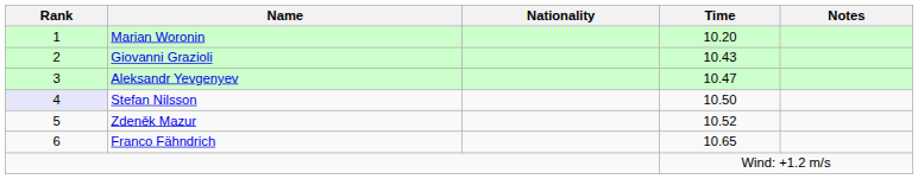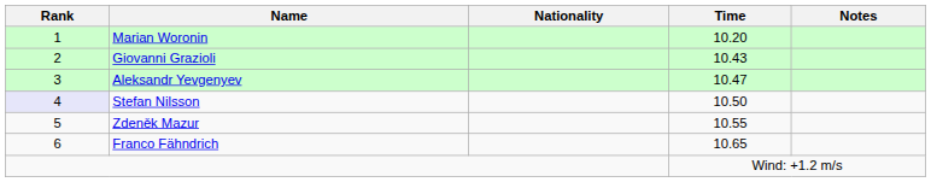Zdeněk Mazur | Time: 10.52 -> 10.55
